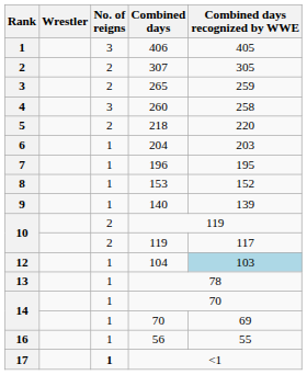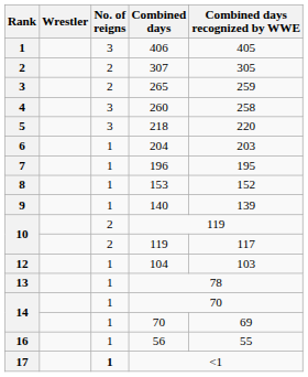5 | No. of reigns: 2 -> 3
12 | Combined days recognized by WWE: lightblue background -> no background
